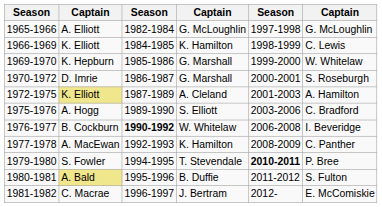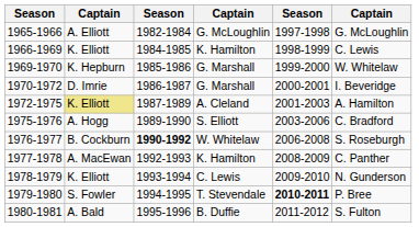1970-1972 | column 6: S. Roseburgh -> I. Beveridge
1976-1977 | column 6: I. Beveridge -> S. Roseburgh
+ row: 1978-1979 | K. Elliott | 1993-1994 | C. Lewis | 2009-2010 | N. Gunderson
1980-1981 | column 2: khaki background -> no background
- row: 1981-1982 | C. Macrae | 1996-1997 | J. Bertram | 2012- | E. McComiskie
